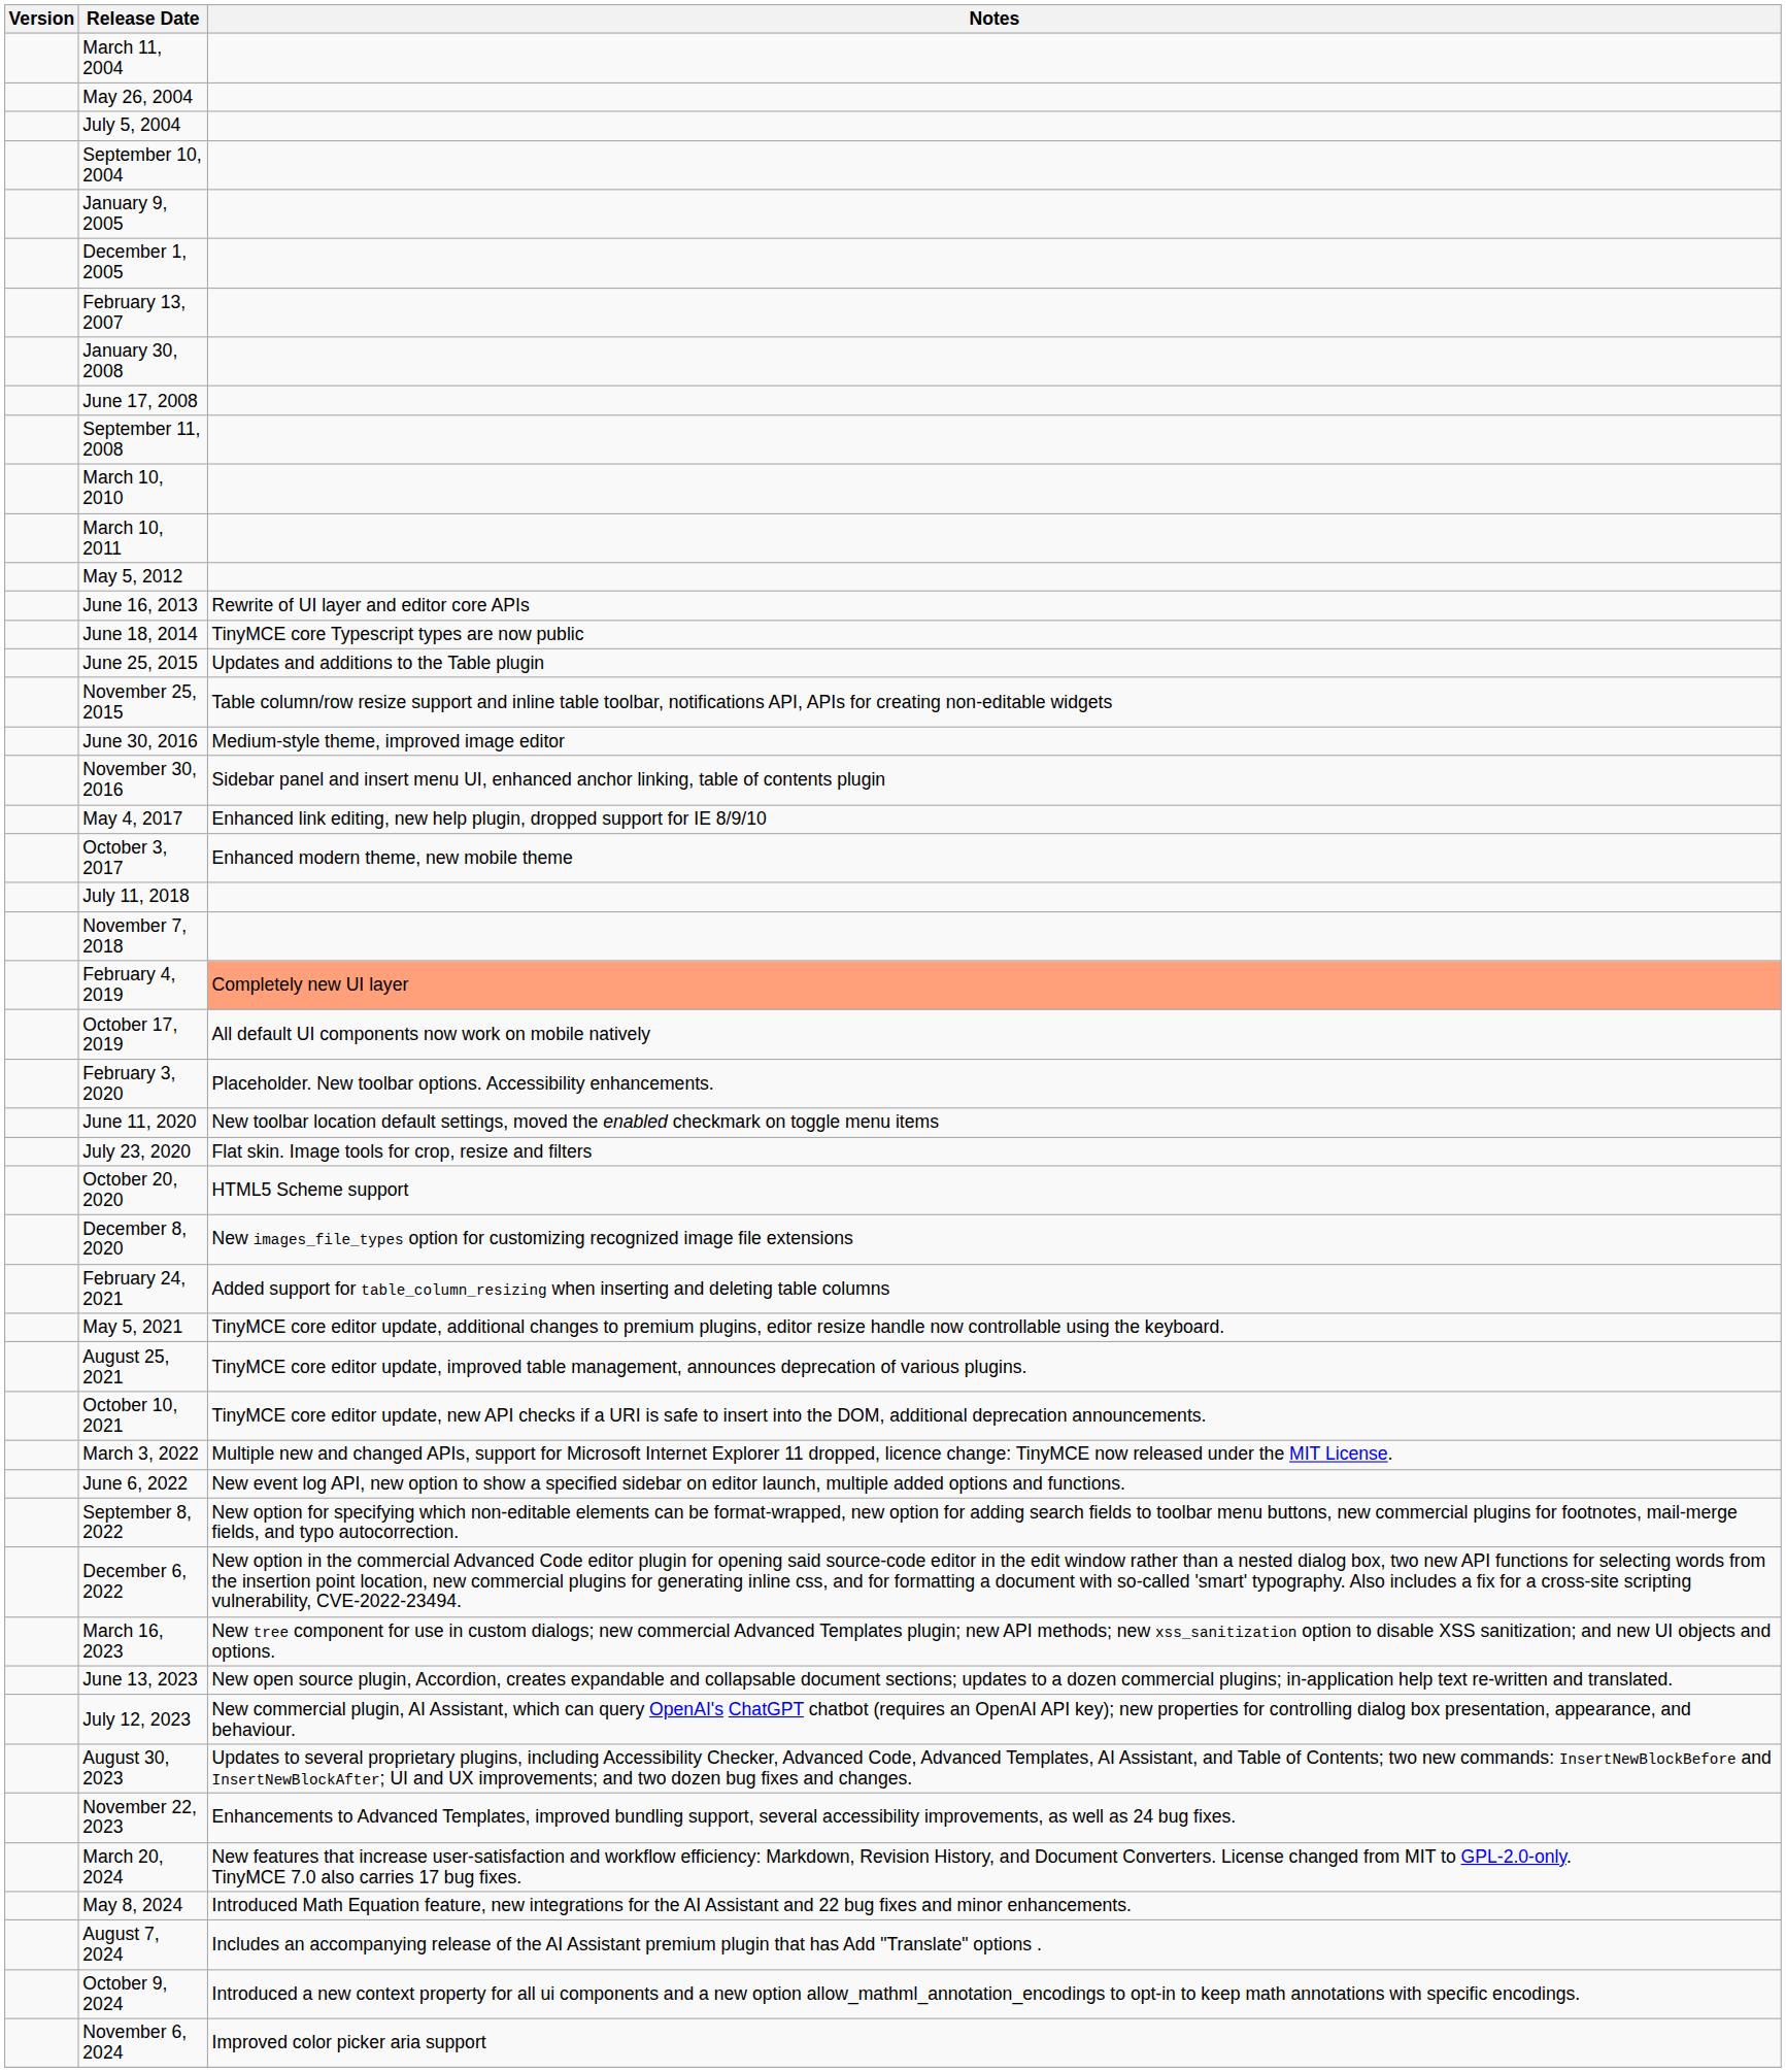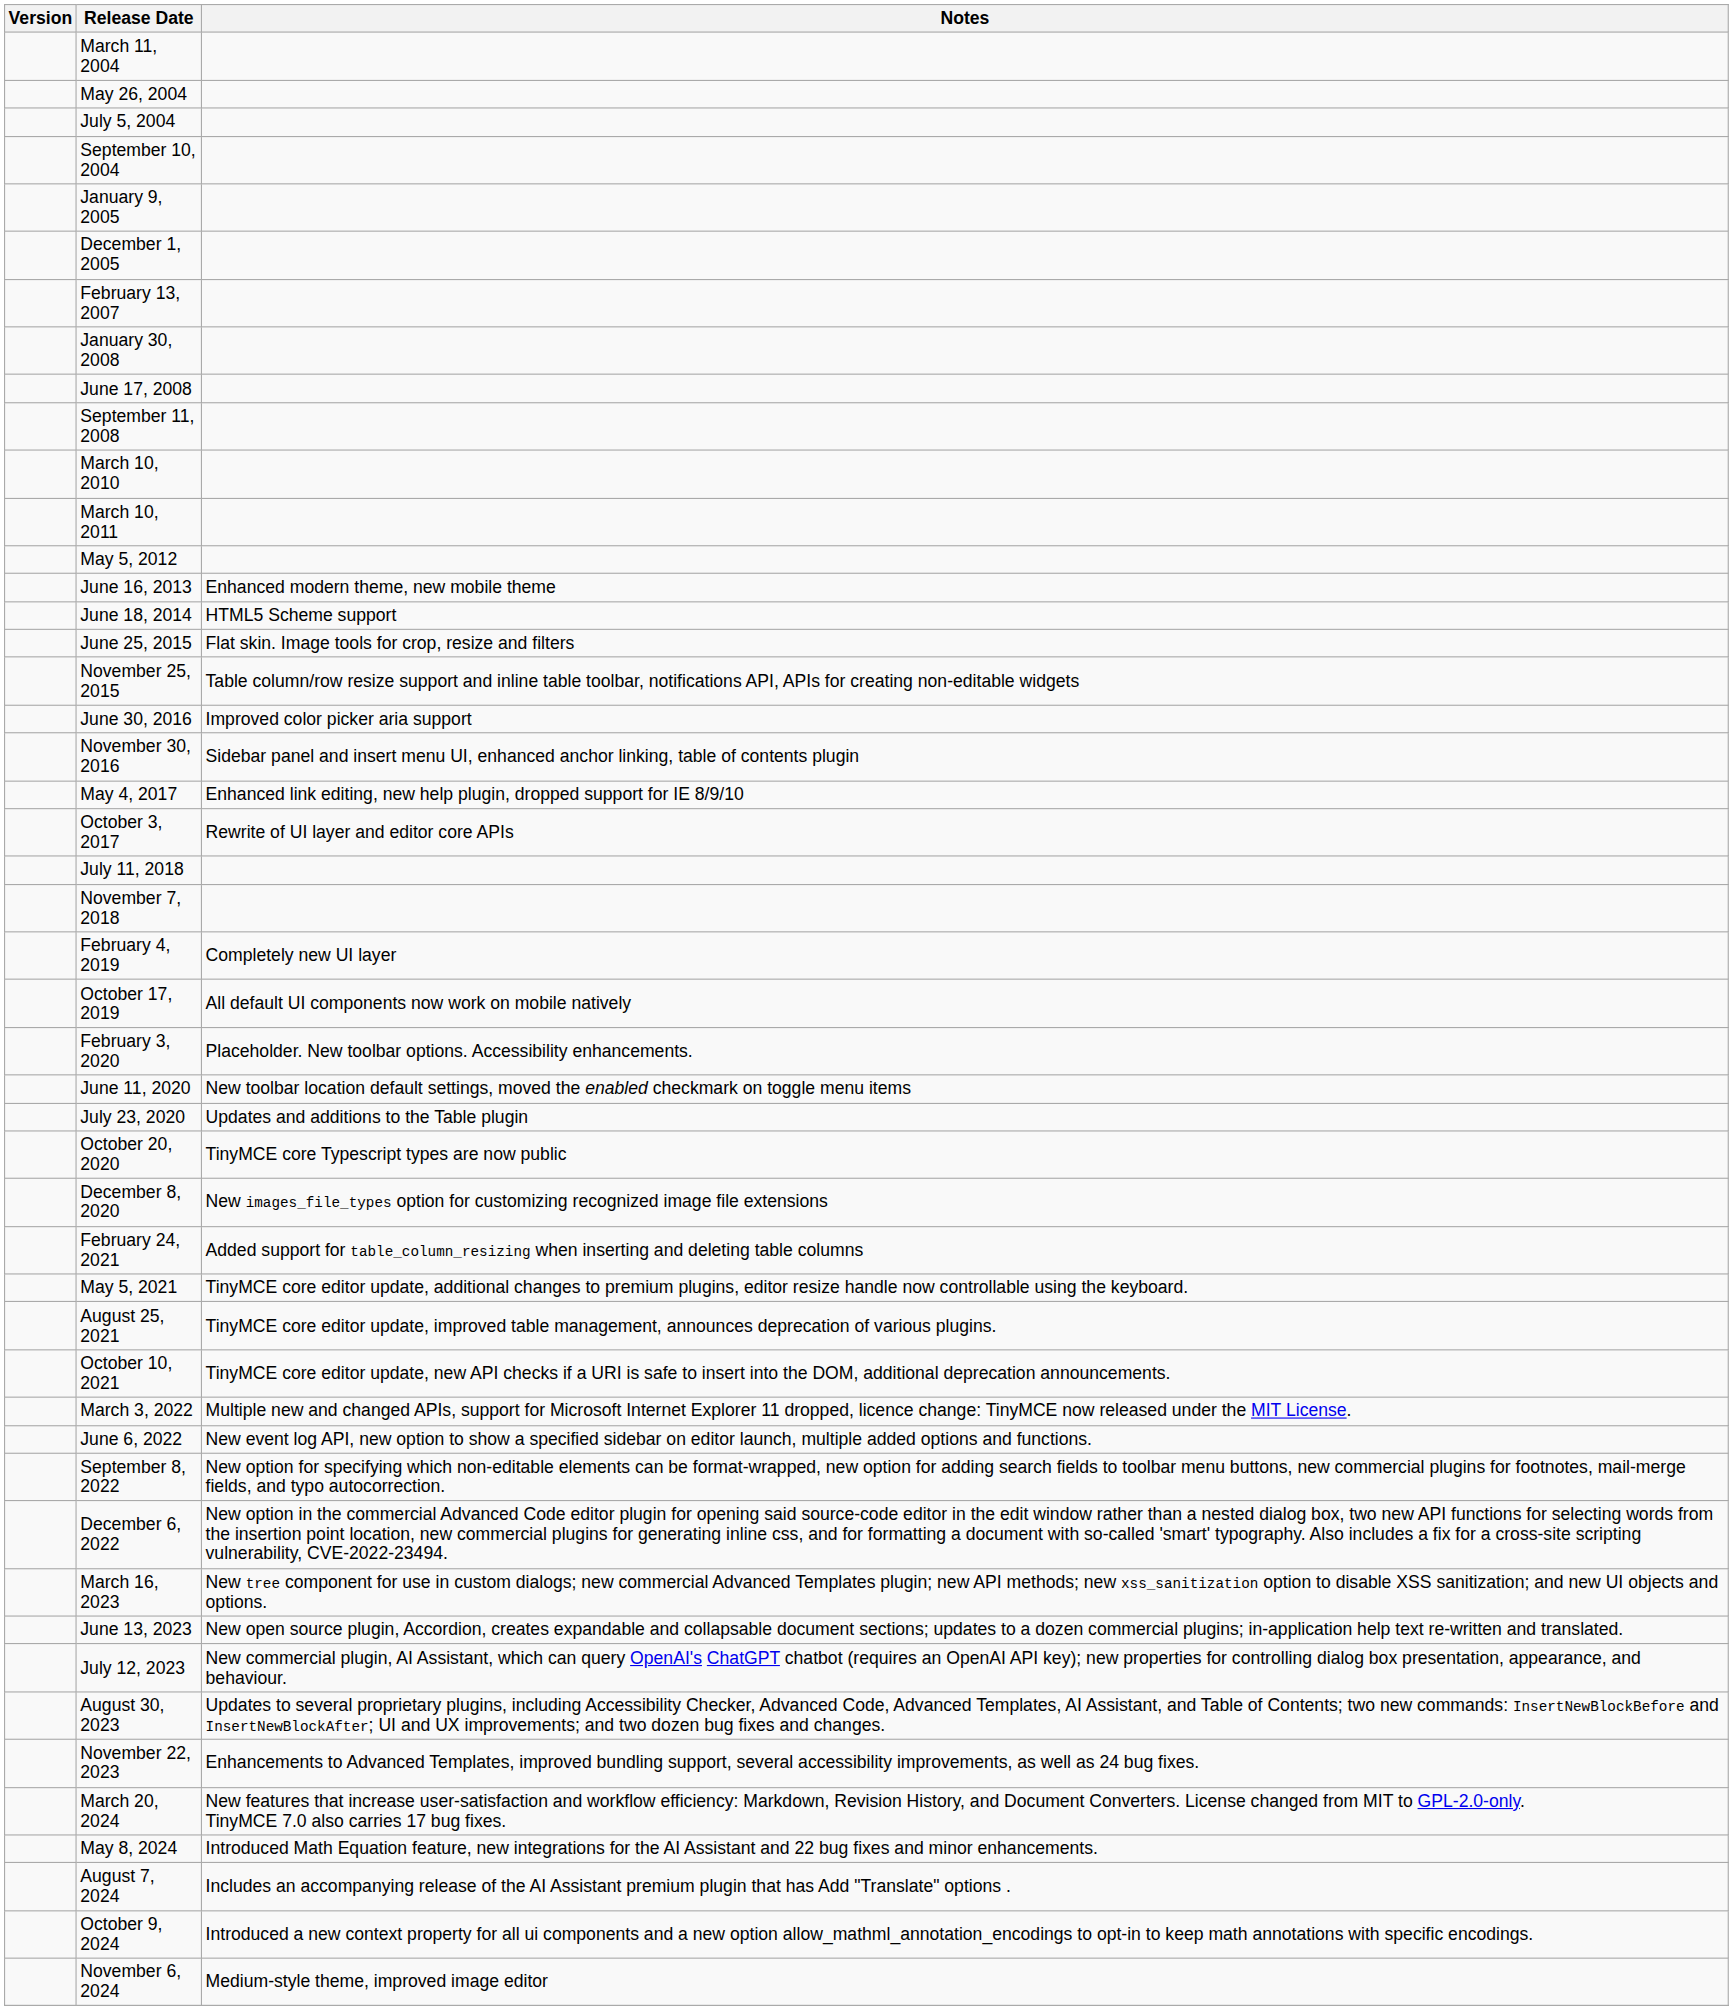June 16, 2013 | Notes: Rewrite of UI layer and editor core APIs -> Enhanced modern theme, new mobile theme
June 18, 2014 | Notes: TinyMCE core Typescript types are now public -> HTML5 Scheme support
June 25, 2015 | Notes: Updates and additions to the Table plugin -> Flat skin. Image tools for crop, resize and filters
June 30, 2016 | Notes: Medium-style theme, improved image editor -> Improved color picker aria support
October 3, 2017 | Notes: Enhanced modern theme, new mobile theme -> Rewrite of UI layer and editor core APIs
February 4, 2019 | Notes: lightsalmon background -> no background
July 23, 2020 | Notes: Flat skin. Image tools for crop, resize and filters -> Updates and additions to the Table plugin
October 20, 2020 | Notes: HTML5 Scheme support -> TinyMCE core Typescript types are now public
November 6, 2024 | Notes: Improved color picker aria support -> Medium-style theme, improved image editor
